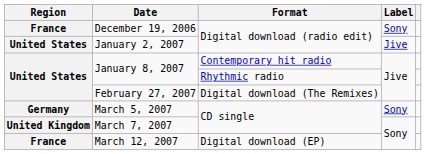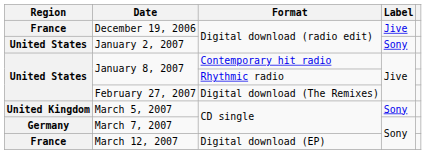December 19, 2006 | Label: Sony -> Jive
January 2, 2007 | Label: Jive -> Sony
March 5, 2007 | Region: Germany -> United Kingdom
March 7, 2007 | Region: United Kingdom -> Germany
